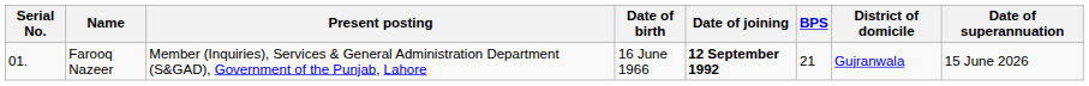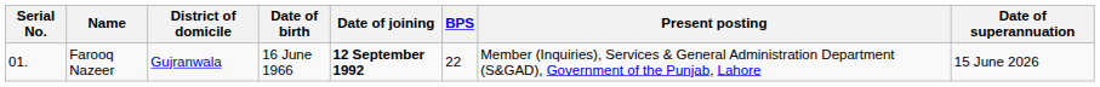columns swapped: District of domicile <-> Present posting
Farooq Nazeer | BPS: 21 -> 22
